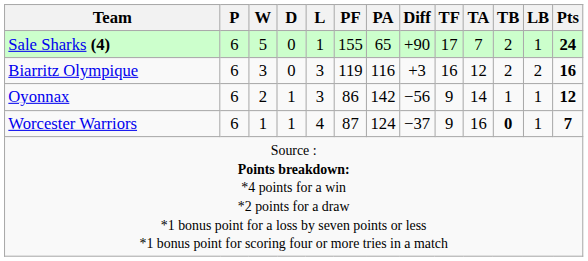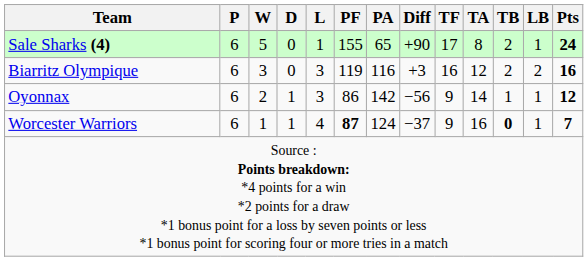Sale Sharks (4) | TA: 7 -> 8
Worcester Warriors | PF: normal -> bold
